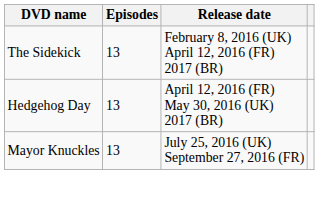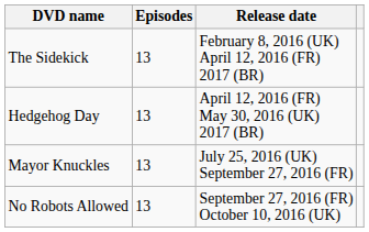+ row: No Robots Allowed | 13 | September 27, 2016 (FR) October 10, 2016 (UK)
